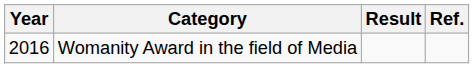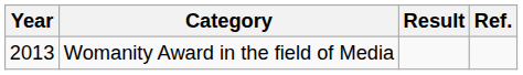Womanity Award in the field of Media | Year: 2016 -> 2013
